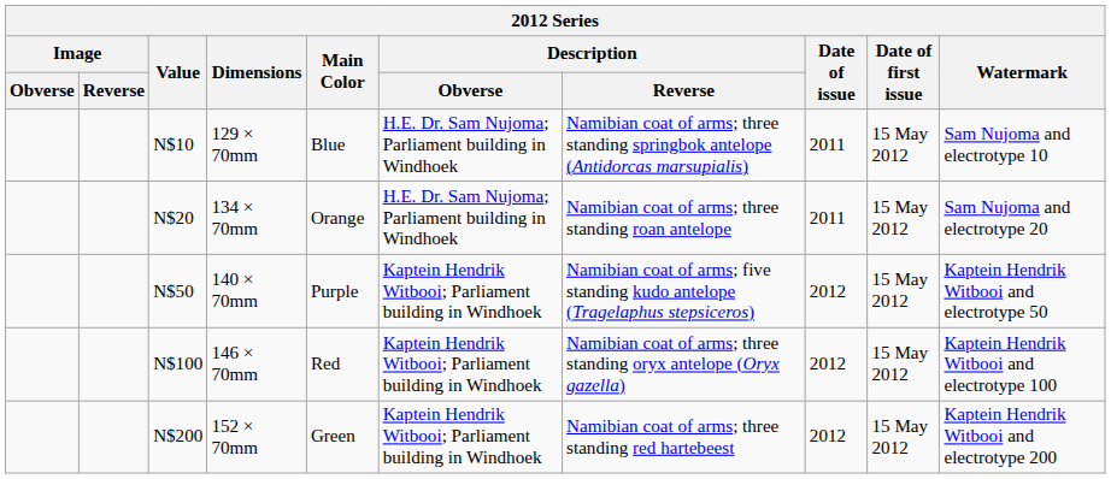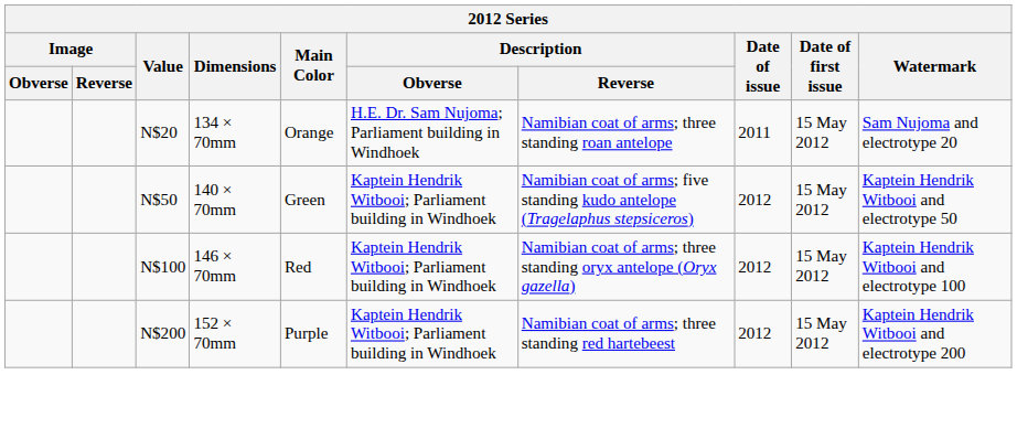- row: N$10 | 129 × 70mm | Blue | H.E. Dr. Sam Nujoma; Parliament building in Windhoek | Namibian coat of arms; three standing springbok antelope (Antidorcas marsupialis) | 2011 | 15 May 2012 | Sam Nujoma and electrotype 10
140 × 70mm | Main Color: Purple -> Green
152 × 70mm | Main Color: Green -> Purple
